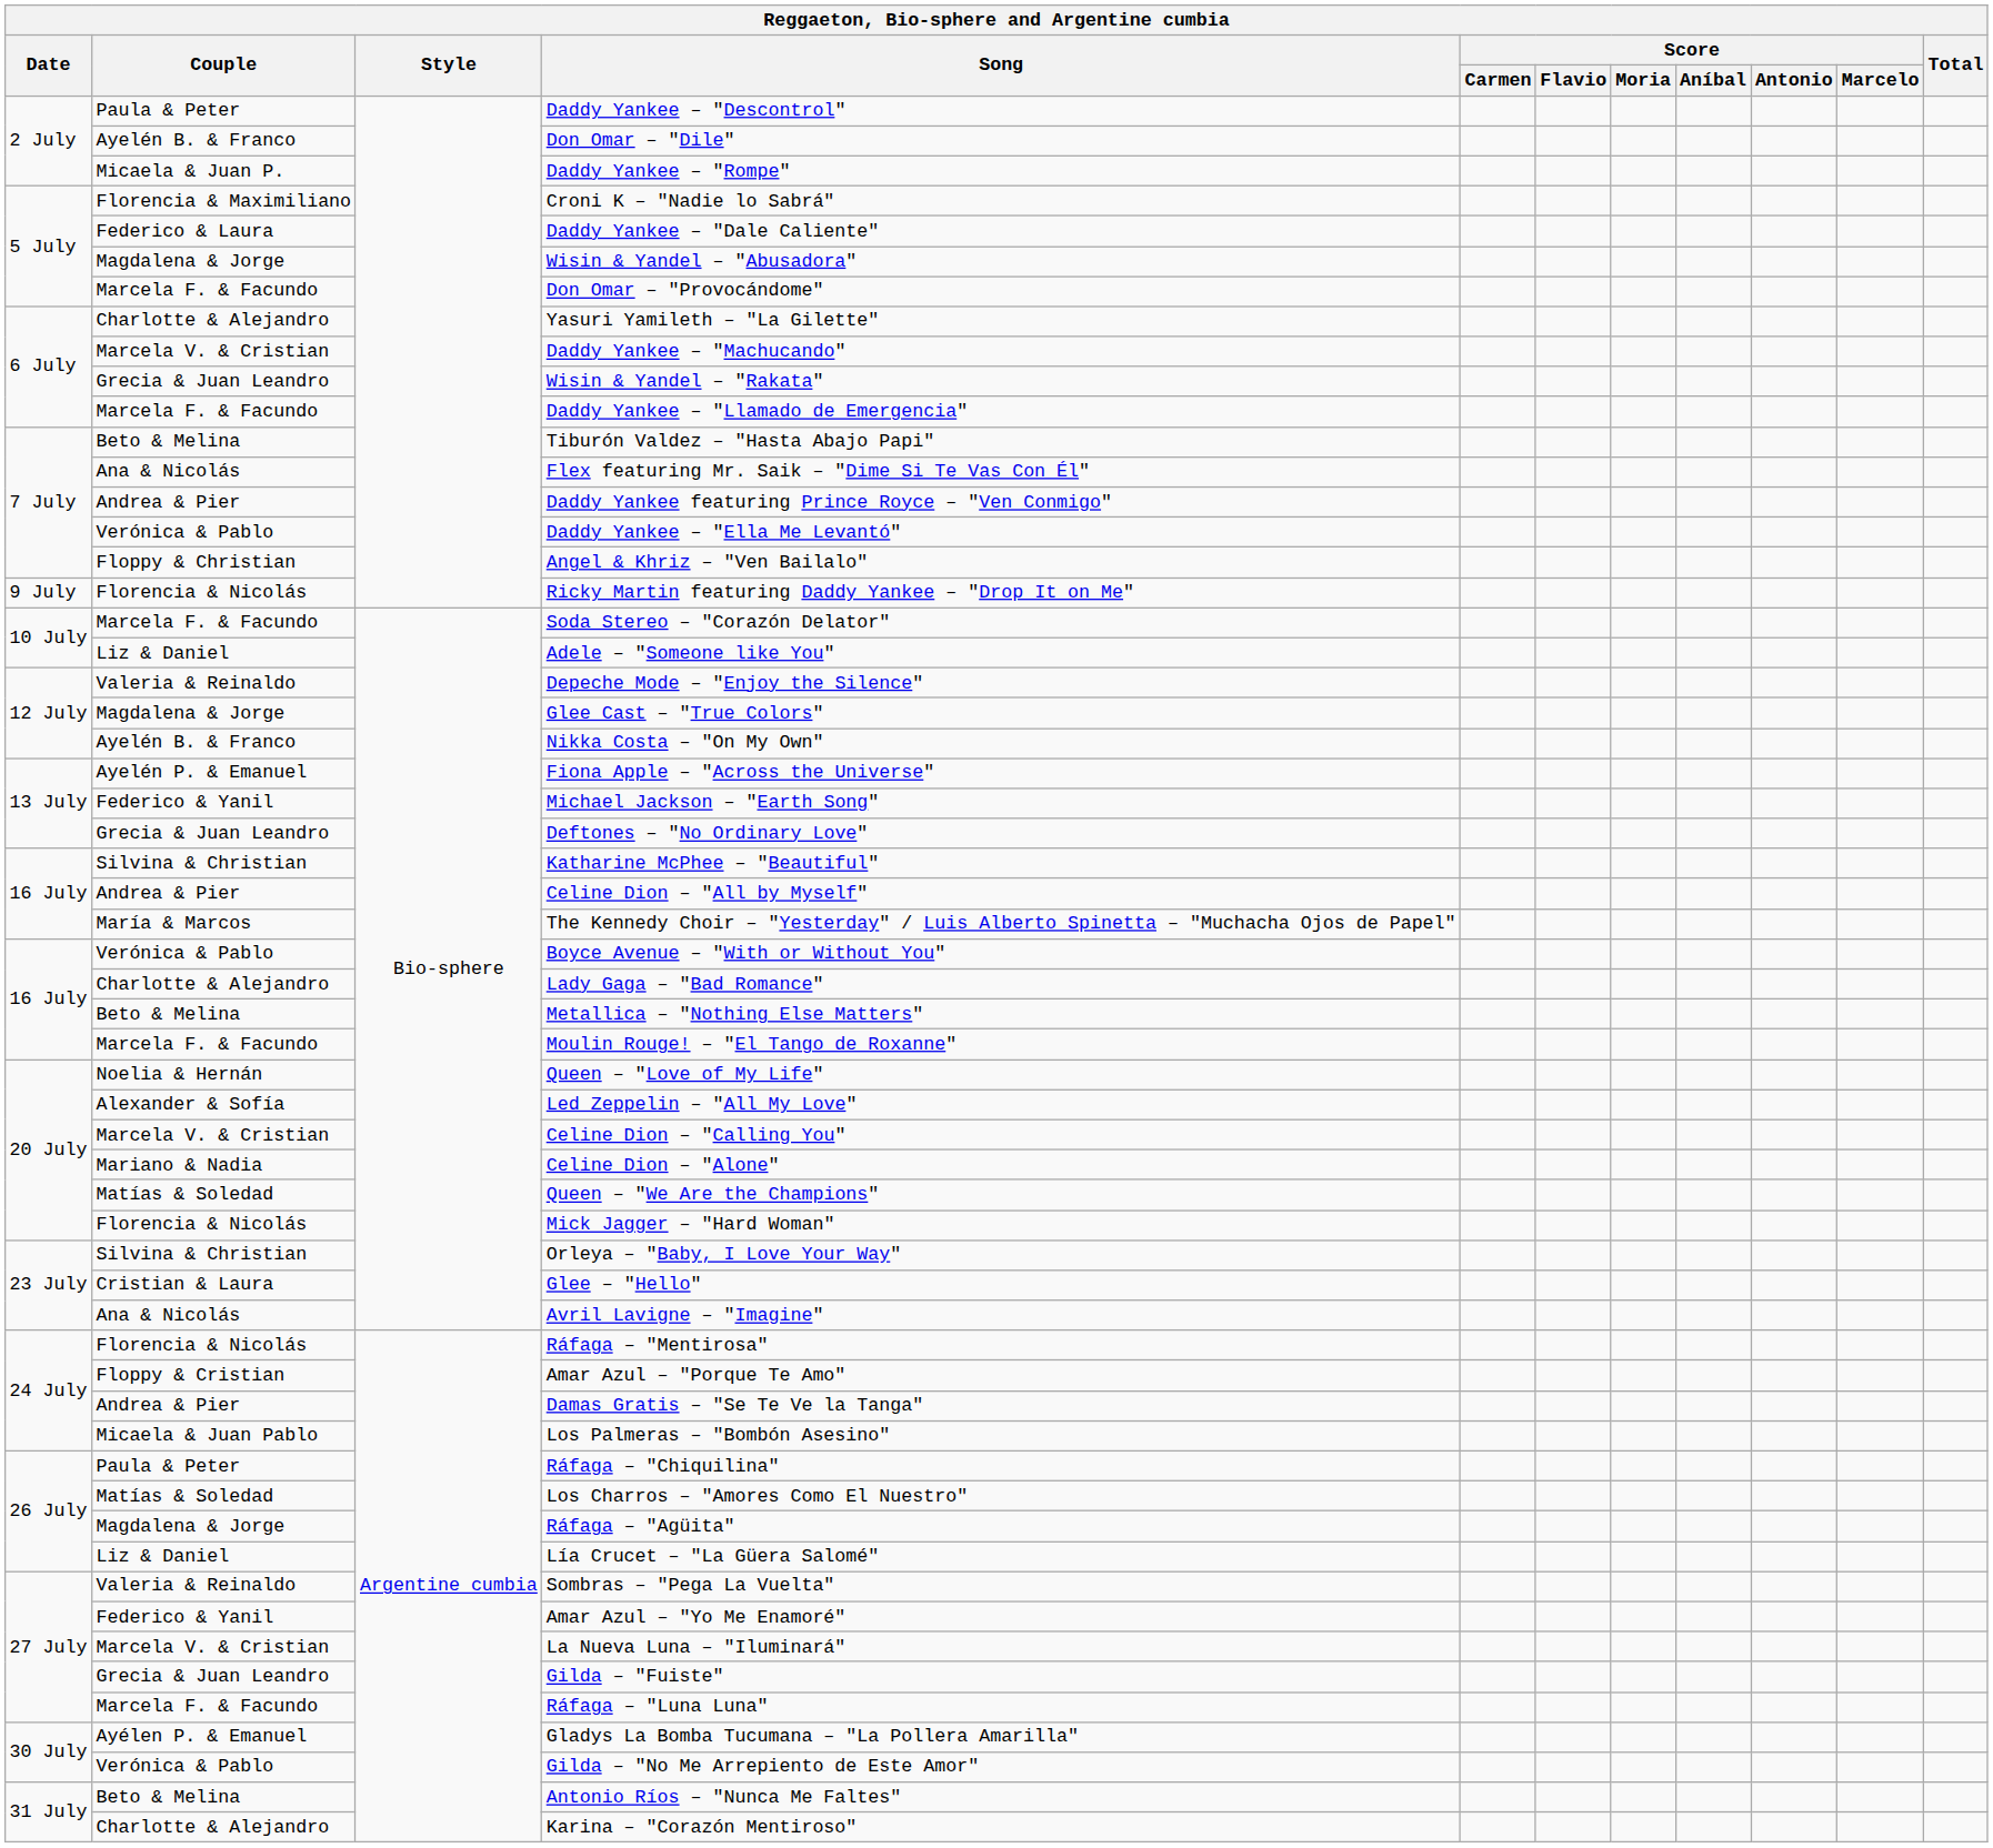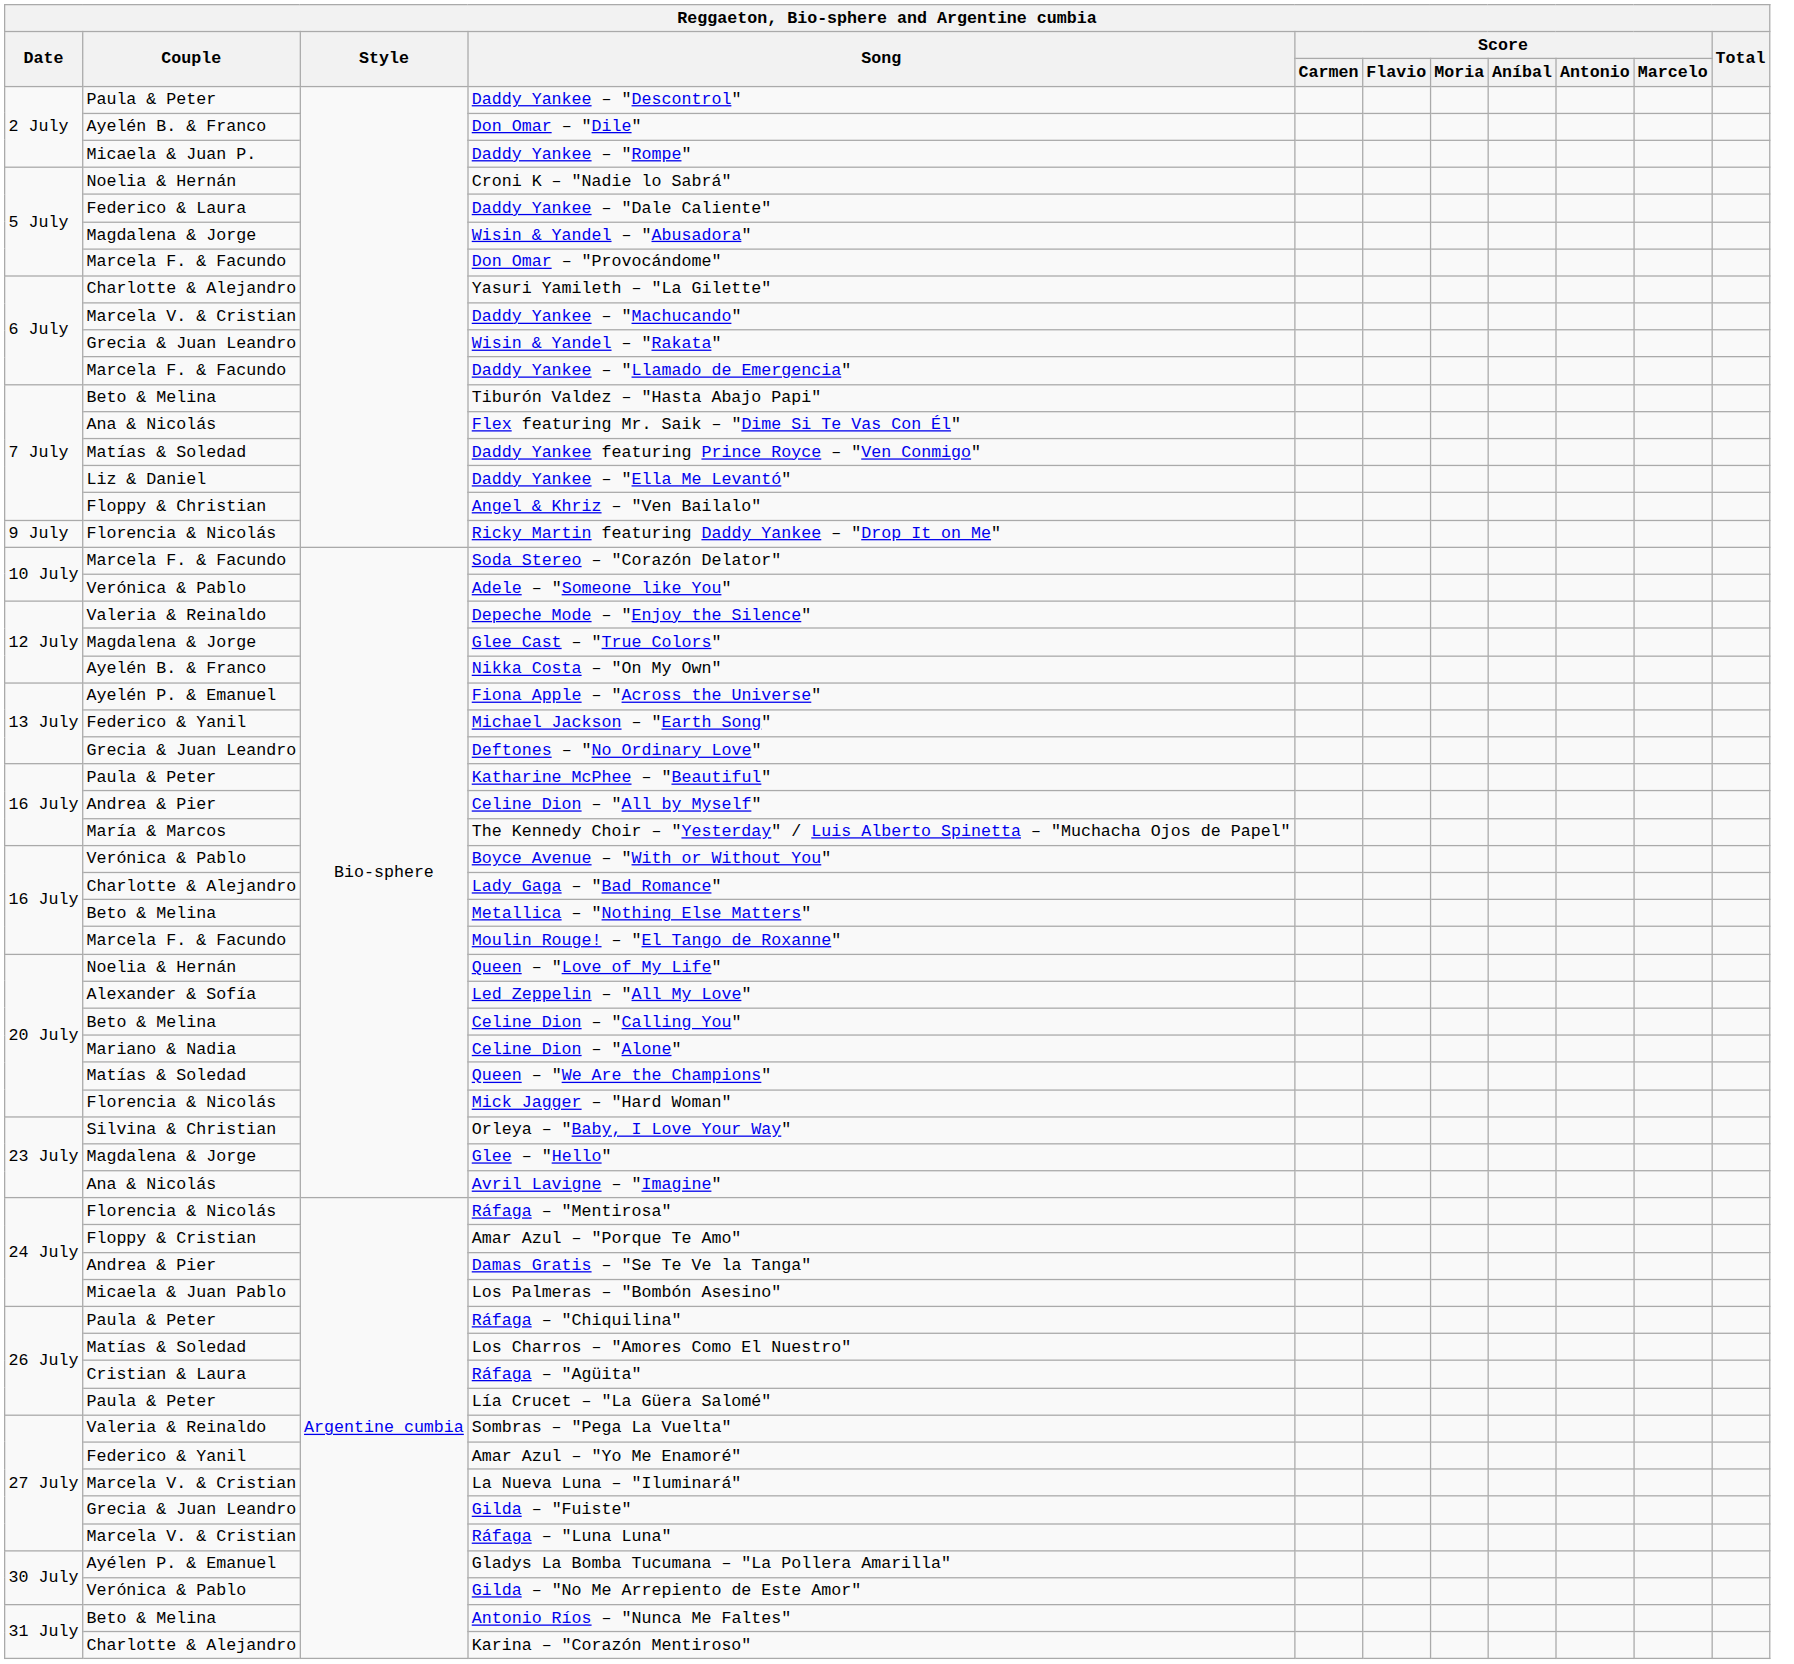Croni K – "Nadie lo Sabrá" | Couple: Florencia & Maximiliano -> Noelia & Hernán
Daddy Yankee featuring Prince Royce – "Ven Conmigo" | Couple: Andrea & Pier -> Matías & Soledad
Daddy Yankee – "Ella Me Levantó" | Couple: Verónica & Pablo -> Liz & Daniel
Adele – "Someone like You" | Couple: Liz & Daniel -> Verónica & Pablo
Katharine McPhee – "Beautiful" | Couple: Silvina & Christian -> Paula & Peter
Celine Dion – "Calling You" | Couple: Marcela V. & Cristian -> Beto & Melina
Glee – "Hello" | Couple: Cristian & Laura -> Magdalena & Jorge
Ráfaga – "Agüita" | Couple: Magdalena & Jorge -> Cristian & Laura
Lía Crucet – "La Güera Salomé" | Couple: Liz & Daniel -> Paula & Peter
Ráfaga – "Luna Luna" | Couple: Marcela F. & Facundo -> Marcela V. & Cristian
